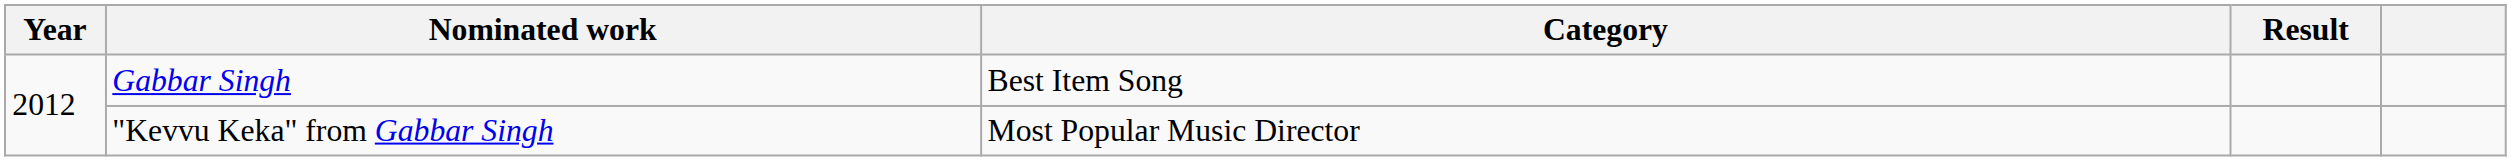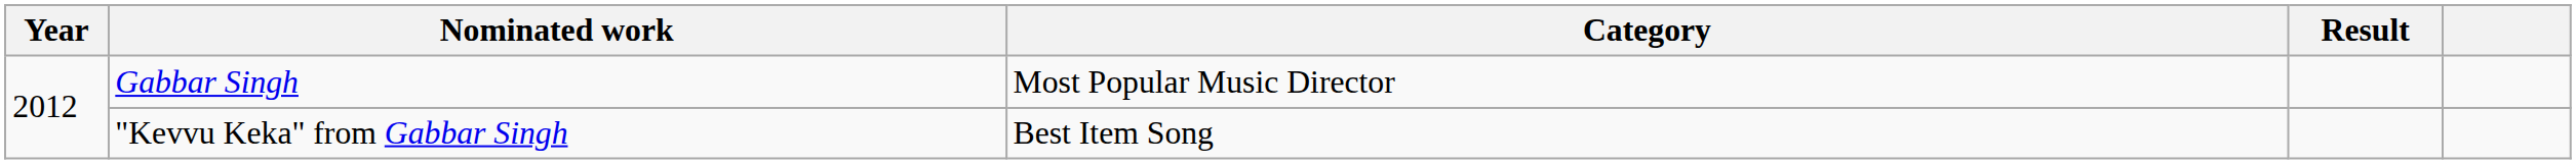Gabbar Singh | Category: Best Item Song -> Most Popular Music Director
"Kevvu Keka" from Gabbar Singh | Category: Most Popular Music Director -> Best Item Song
